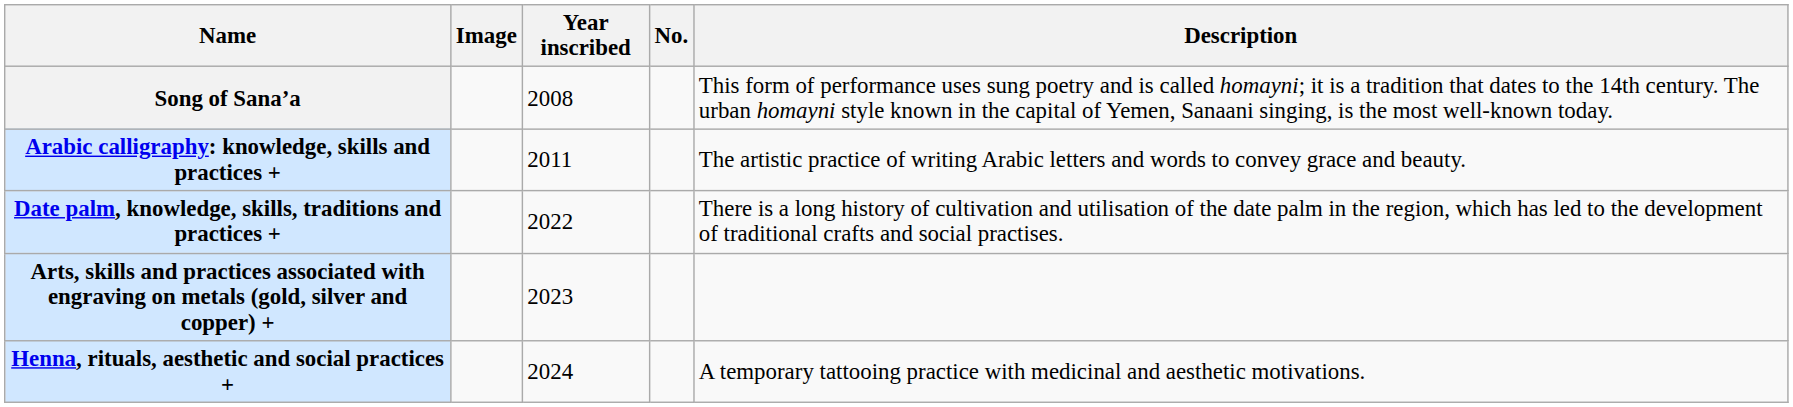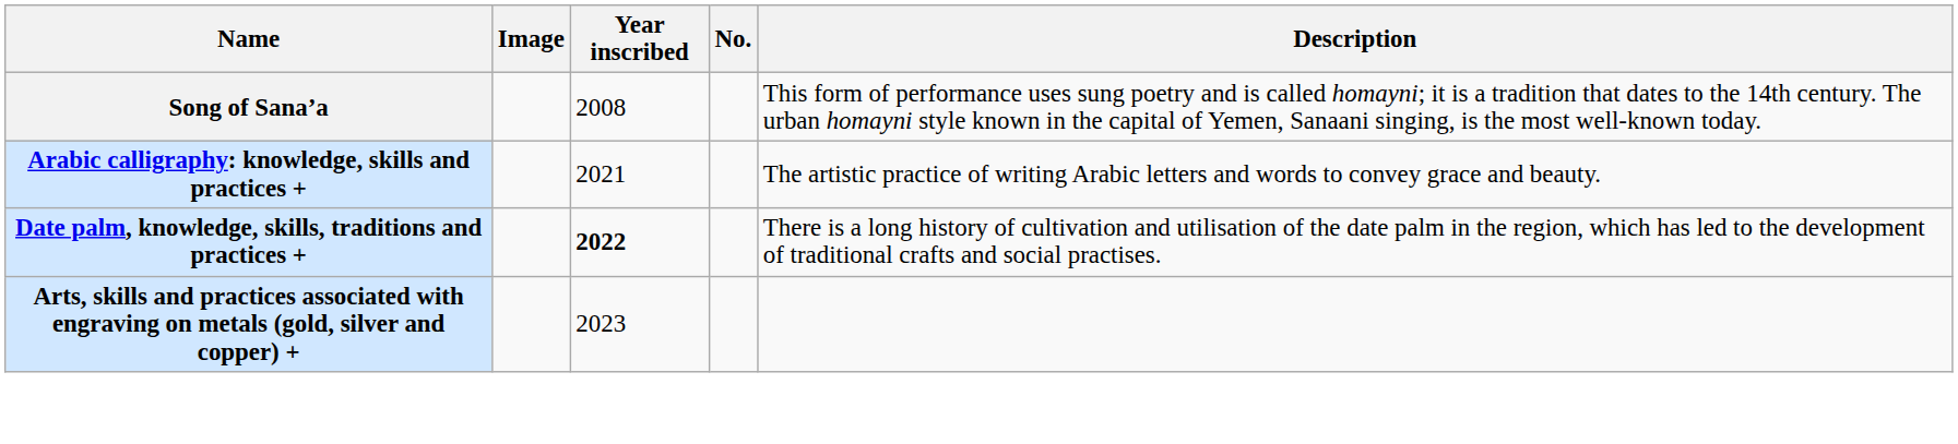Arabic calligraphy: knowledge, skills and practices + | Year inscribed: 2011 -> 2021
Date palm, knowledge, skills, traditions and practices + | Year inscribed: normal -> bold
- row: Henna, rituals, aesthetic and social practices + | 2024 | A temporary tattooing practice with medicinal and aesthetic motivations.
